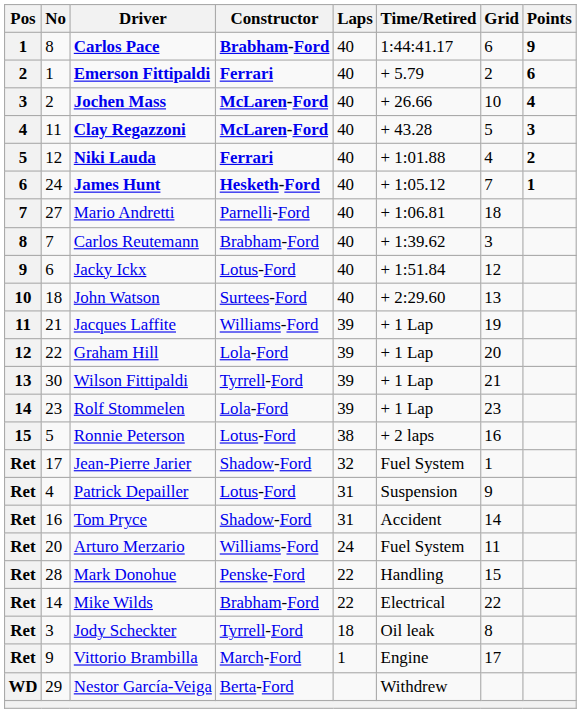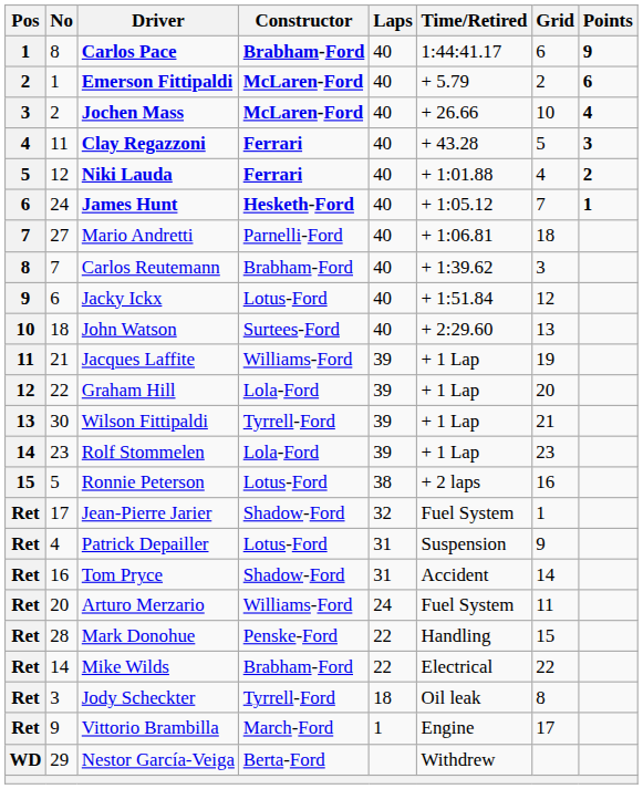Emerson Fittipaldi | Constructor: Ferrari -> McLaren-Ford
Clay Regazzoni | Constructor: McLaren-Ford -> Ferrari
